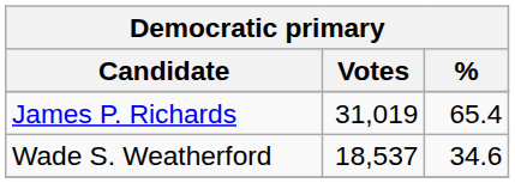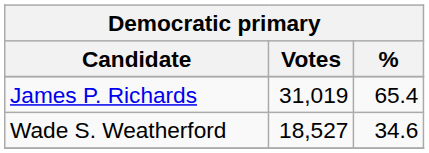Wade S. Weatherford | Votes: 18,537 -> 18,527
